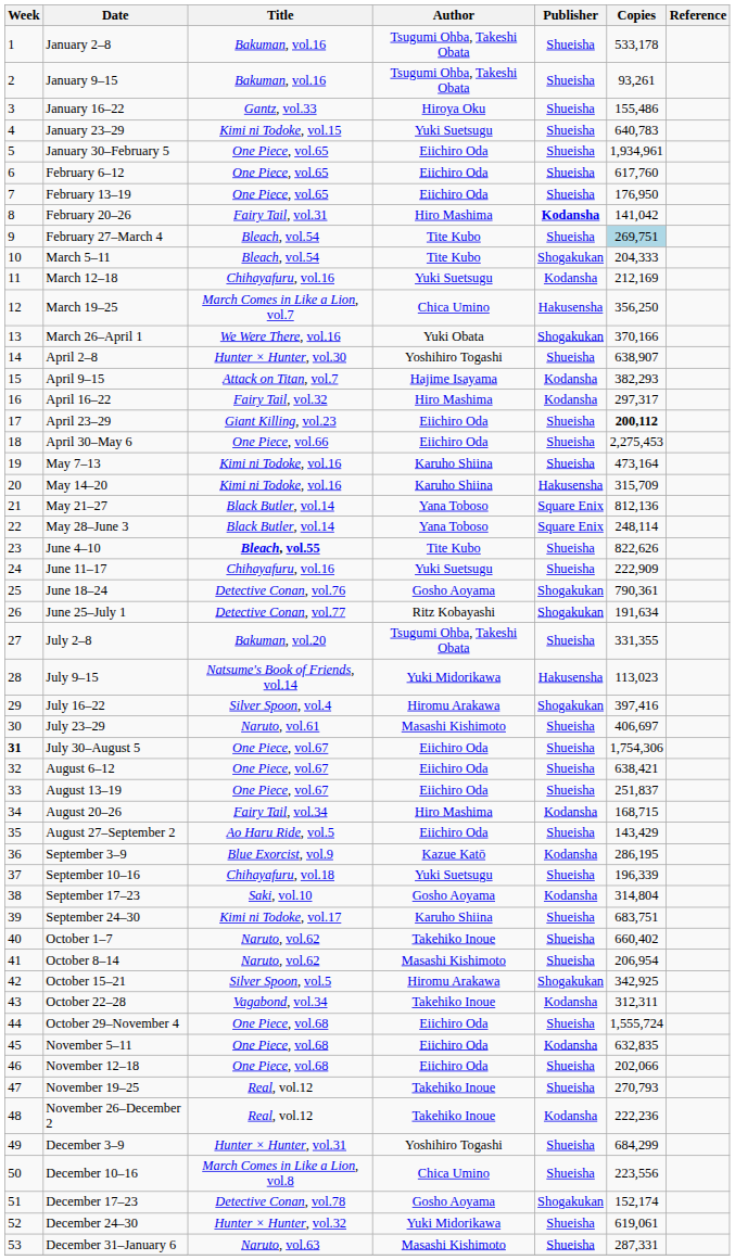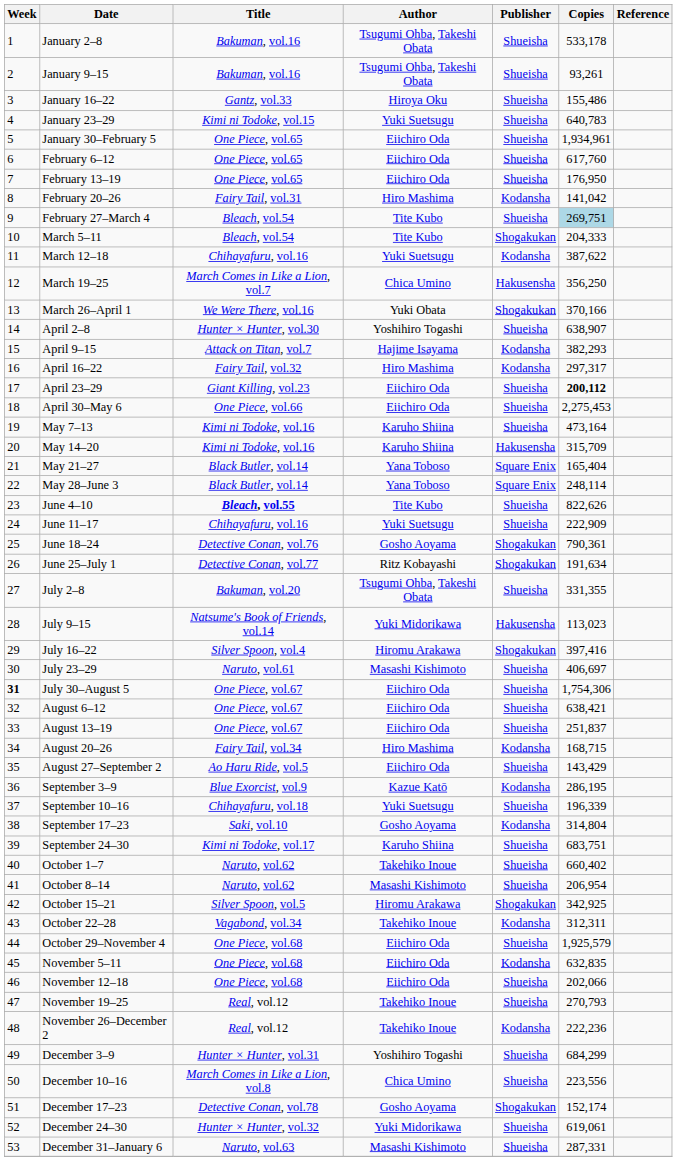February 20–26 | Publisher: bold -> normal
March 12–18 | Copies: 212,169 -> 387,622
May 21–27 | Copies: 812,136 -> 165,404
October 29–November 4 | Copies: 1,555,724 -> 1,925,579
